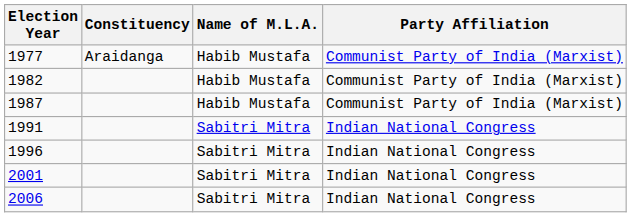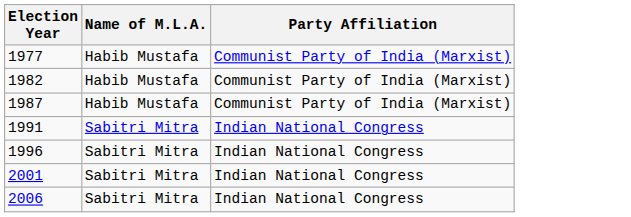- column: Constituency | Araidanga
